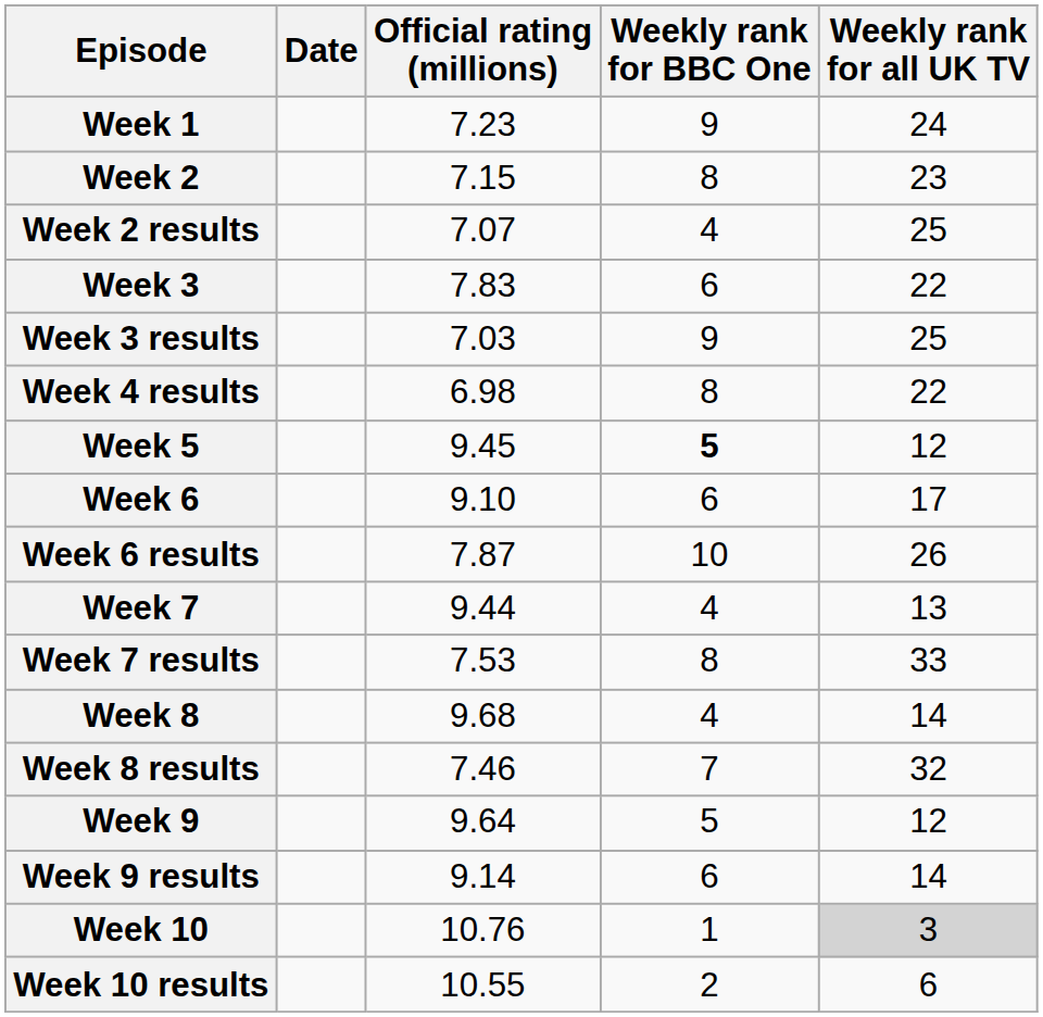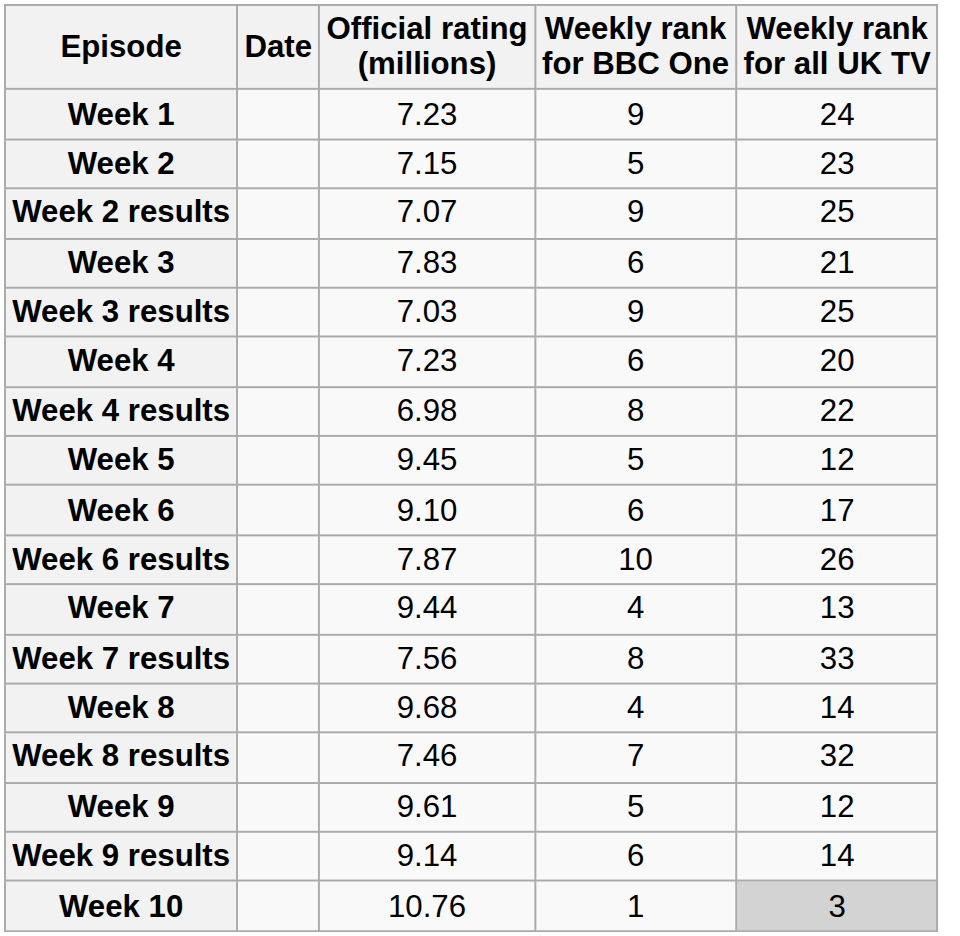Week 2 | Weekly rank for BBC One: 8 -> 5
Week 2 results | Weekly rank for BBC One: 4 -> 9
Week 3 | Weekly rank for all UK TV: 22 -> 21
+ row: Week 4 | 7.23 | 6 | 20
Week 5 | Weekly rank for BBC One: bold -> normal
Week 7 results | Official rating (millions): 7.53 -> 7.56
Week 9 | Official rating (millions): 9.64 -> 9.61
- row: Week 10 results | 10.55 | 2 | 6
